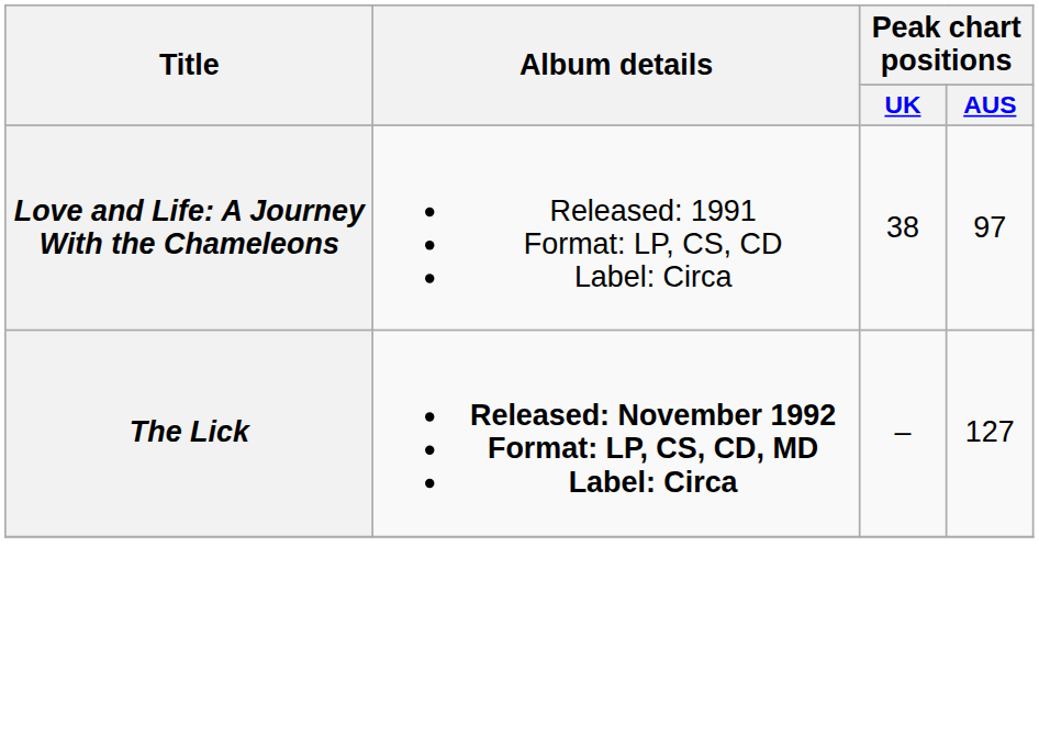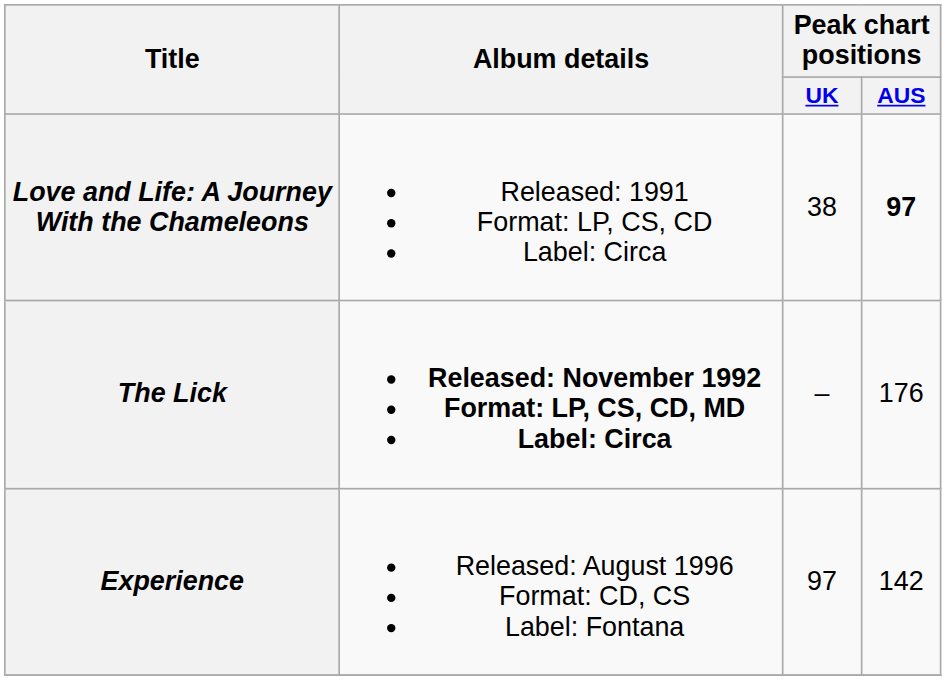Love and Life: A Journey With the Chameleons | Peak chart positions / AUS: normal -> bold
The Lick | Peak chart positions / AUS: 127 -> 176
+ row: Experience | Released: August 1996 Format: CD, CS Label: Fontana | 97 | 142
